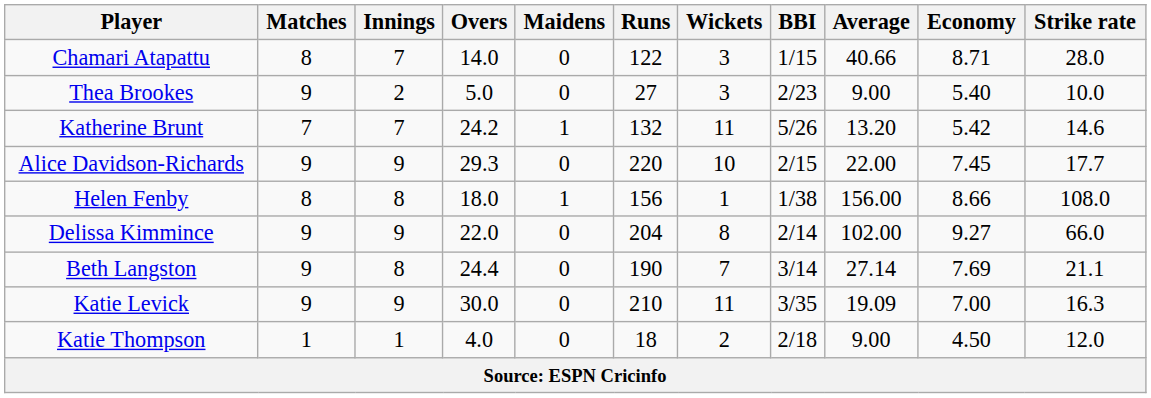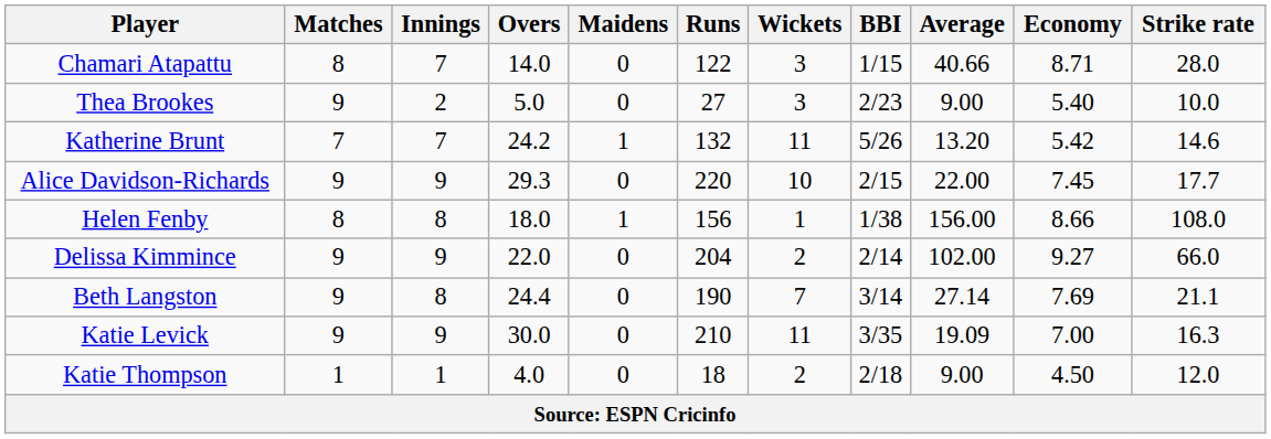Delissa Kimmince | Wickets: 8 -> 2
